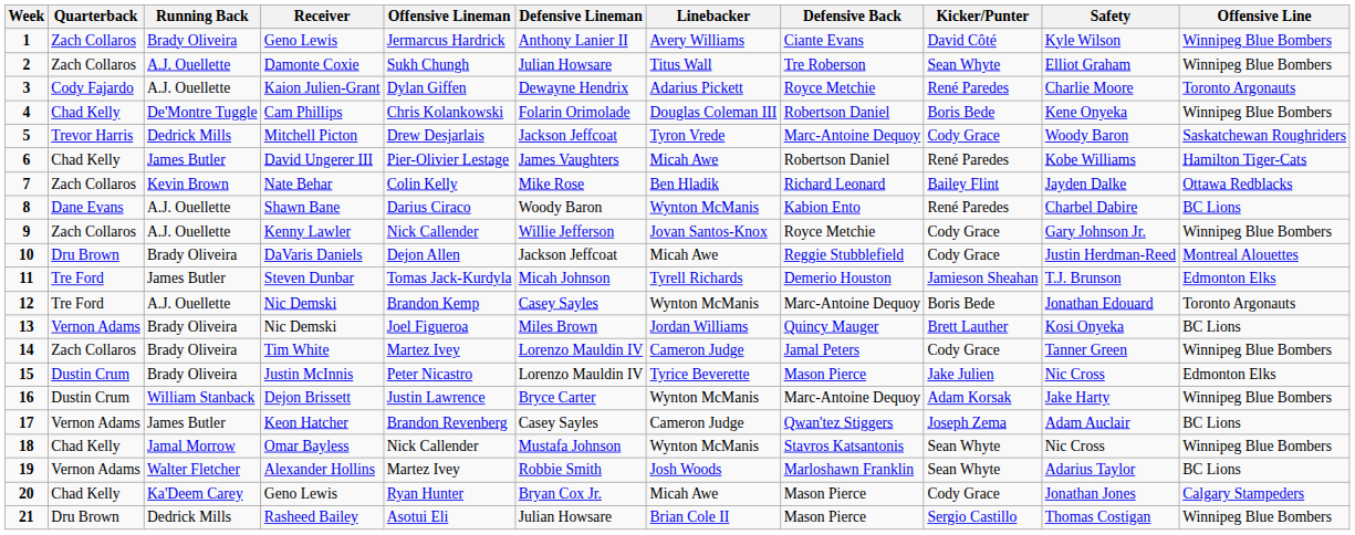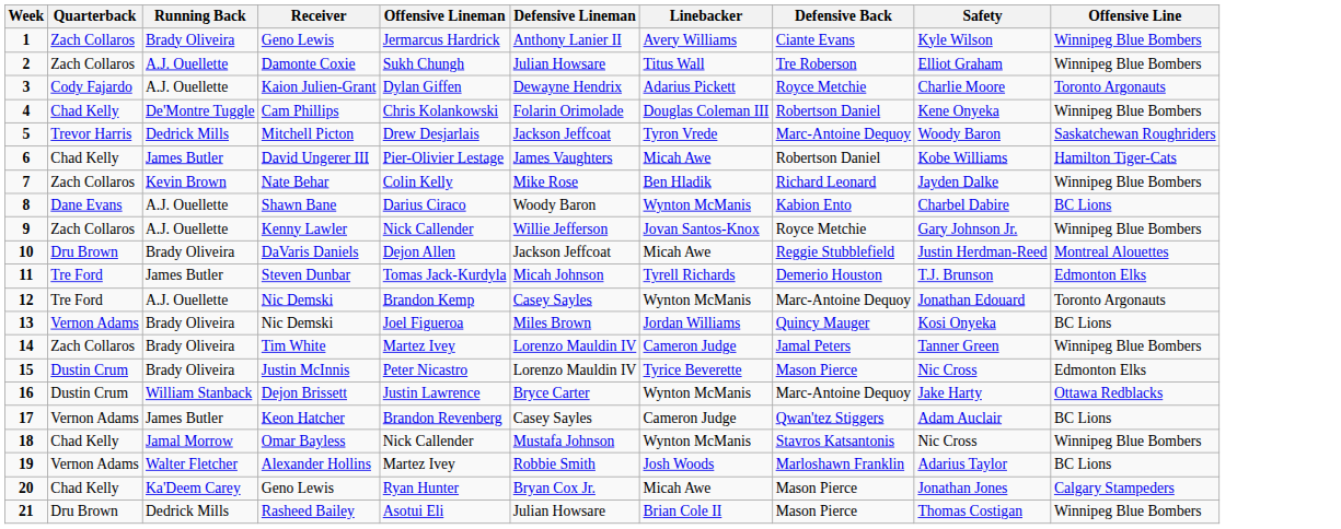- column: Kicker/Punter | David Côté | Sean Whyte | René Paredes | Boris Bede | Cody Grace | René Paredes | Bailey Flint | René Paredes | Cody Grace | Cody Grace | Jamieson Sheahan | Boris Bede | Brett Lauther | Cody Grace | Jake Julien | Adam Korsak | Joseph Zema | Sean Whyte | Sean Whyte | Cody Grace | Sergio Castillo
Nate Behar | Offensive Line: Ottawa Redblacks -> Winnipeg Blue Bombers
Dejon Brissett | Offensive Line: Winnipeg Blue Bombers -> Ottawa Redblacks
